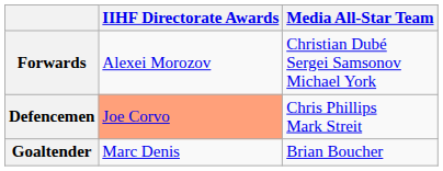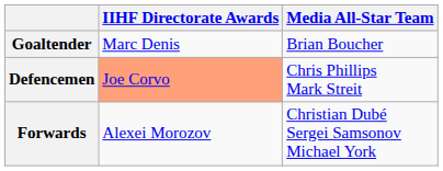rows swapped: Goaltender <-> Forwards
